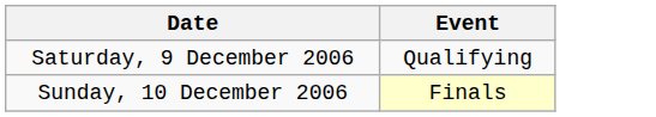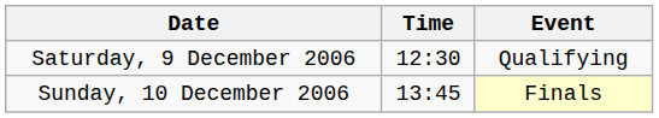+ column: Time | 12:30 | 13:45
